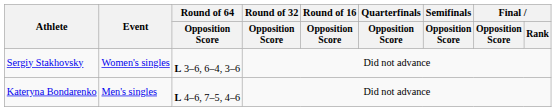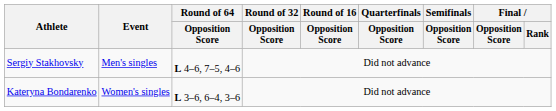Sergiy Stakhovsky | Event: Women's singles -> Men's singles
Sergiy Stakhovsky | Round of 64 / Opposition Score: L 3–6, 6–4, 3–6 -> L 4–6, 7–5, 4–6
Kateryna Bondarenko | Event: Men's singles -> Women's singles
Kateryna Bondarenko | Round of 64 / Opposition Score: L 4–6, 7–5, 4–6 -> L 3–6, 6–4, 3–6
